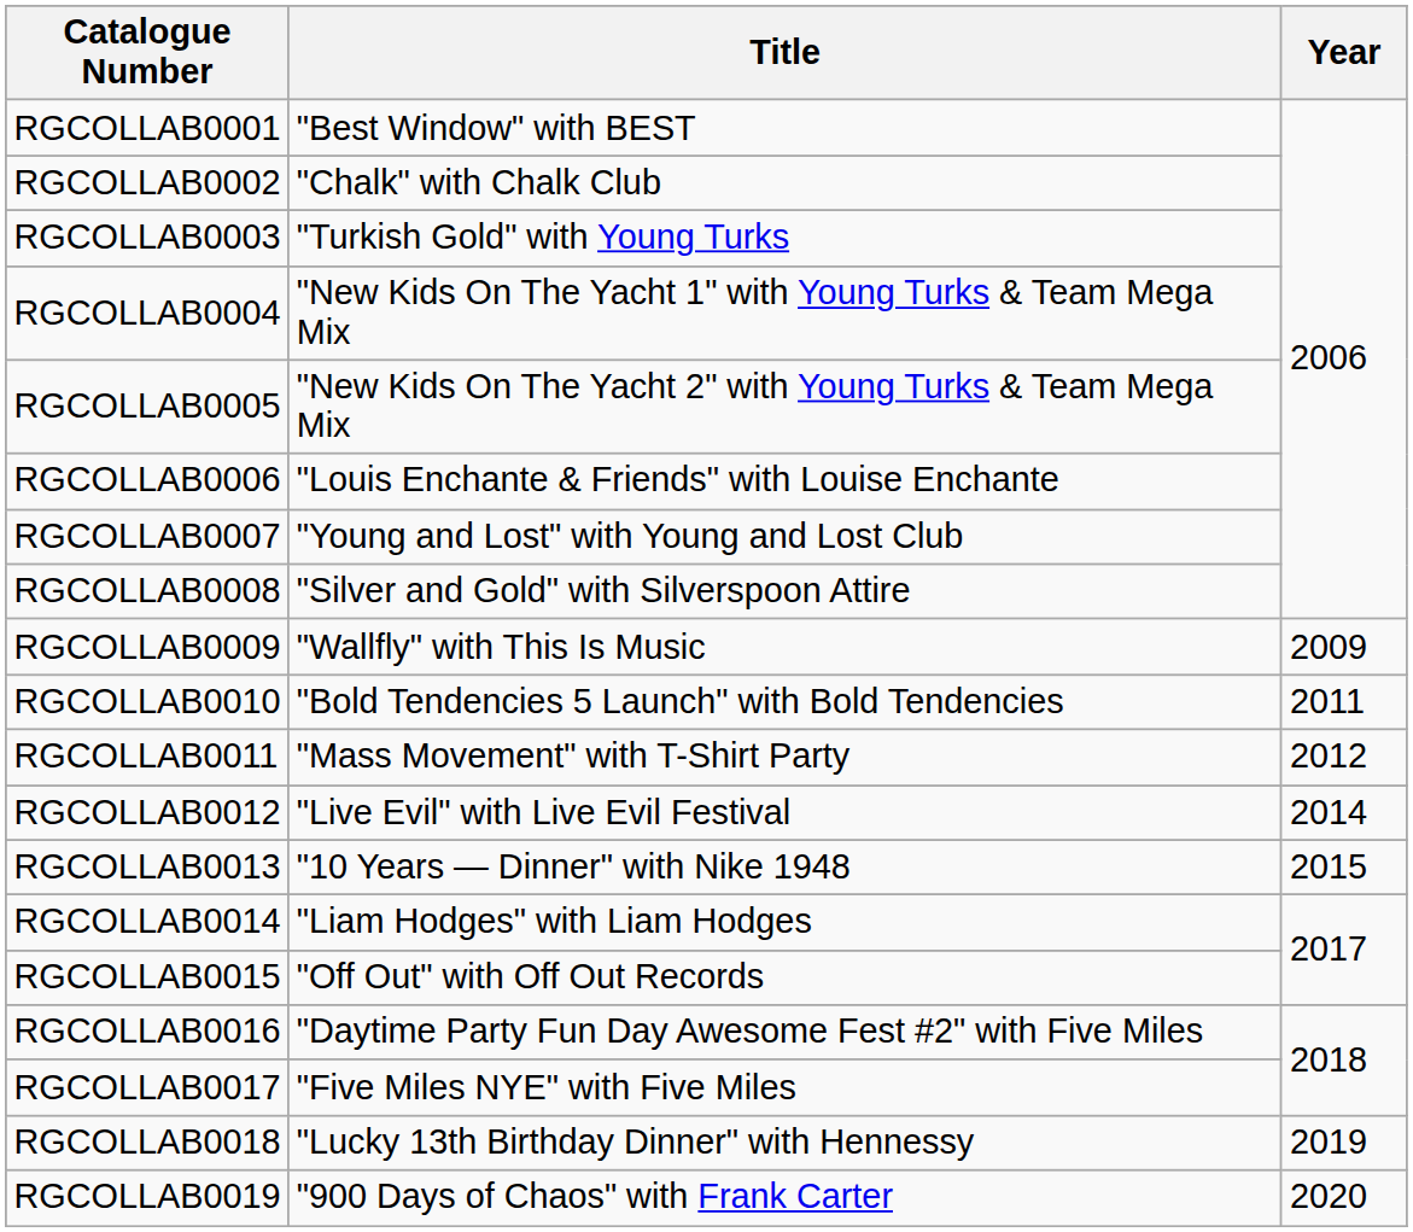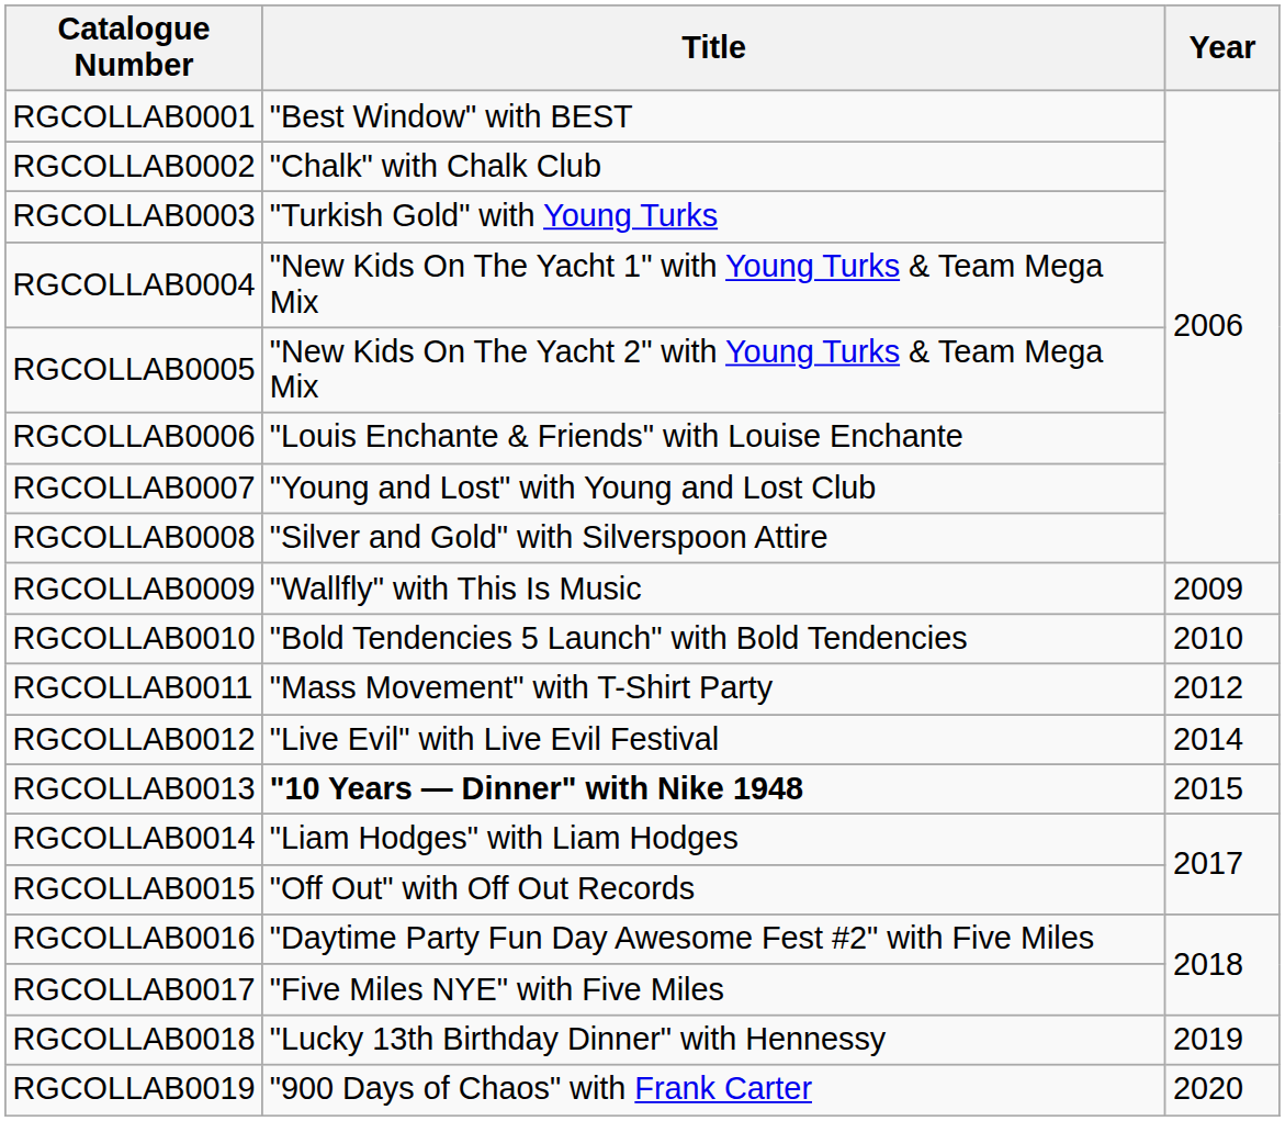RGCOLLAB0010 | Year: 2011 -> 2010
RGCOLLAB0013 | Title: normal -> bold
